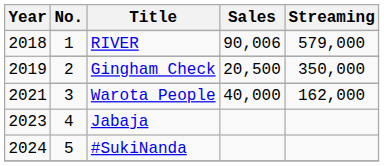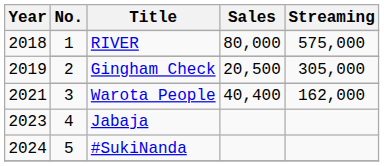1 | Sales: 90,006 -> 80,000
1 | Streaming: 579,000 -> 575,000
2 | Streaming: 350,000 -> 305,000
3 | Sales: 40,000 -> 40,400
